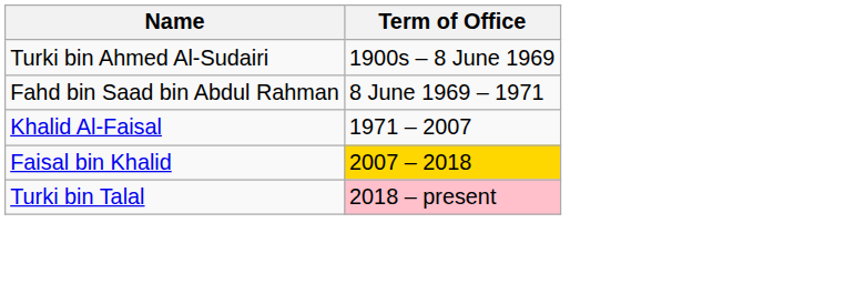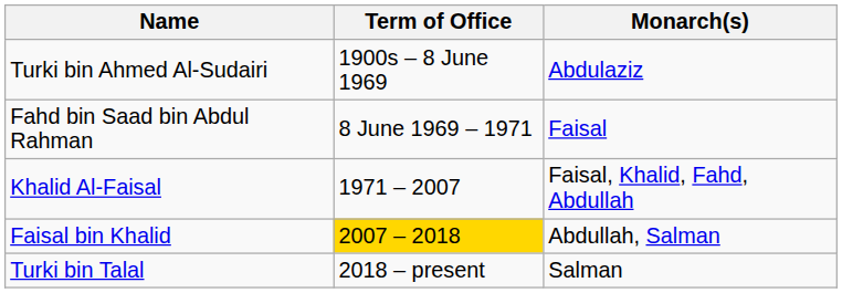+ column: Monarch(s) | Abdulaziz | Faisal | Faisal, Khalid, Fahd, Abdullah | Abdullah, Salman | Salman
Turki bin Talal | Term of Office: pink background -> no background
